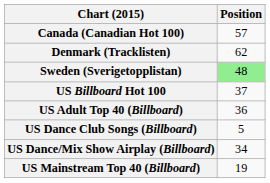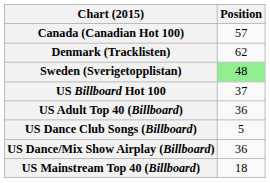US Dance/Mix Show Airplay (Billboard) | Position: 34 -> 36
US Mainstream Top 40 (Billboard) | Position: 19 -> 18
